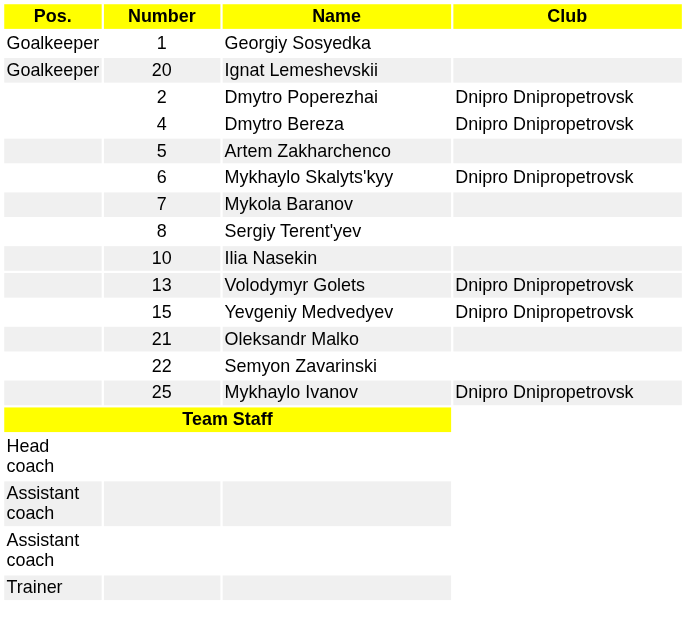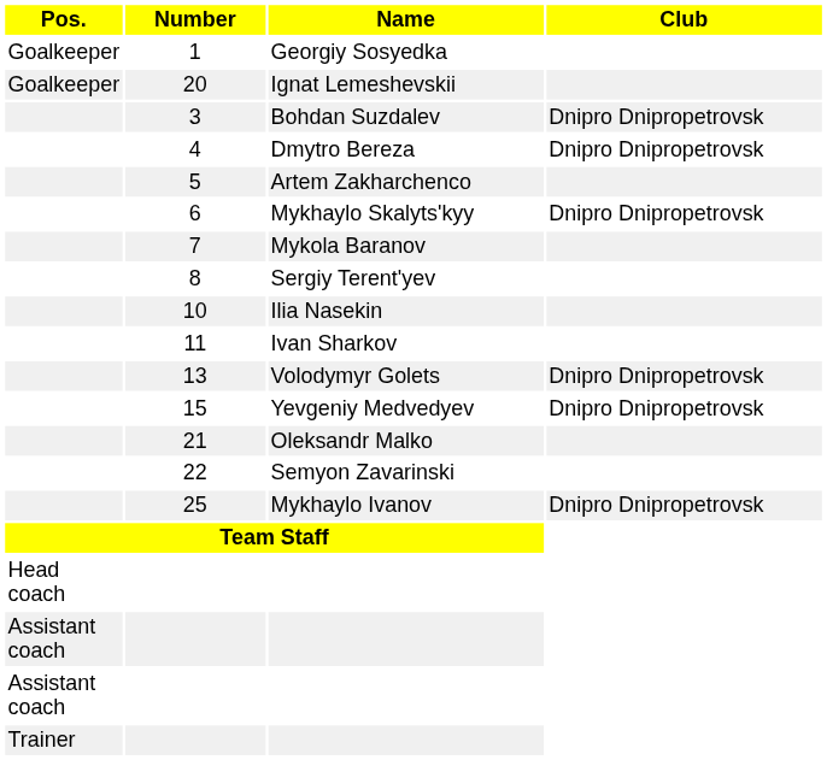- row: 2 | Dmytro Poperezhai | Dnipro Dnipropetrovsk
+ row: 3 | Bohdan Suzdalev | Dnipro Dnipropetrovsk
+ row: 11 | Ivan Sharkov
